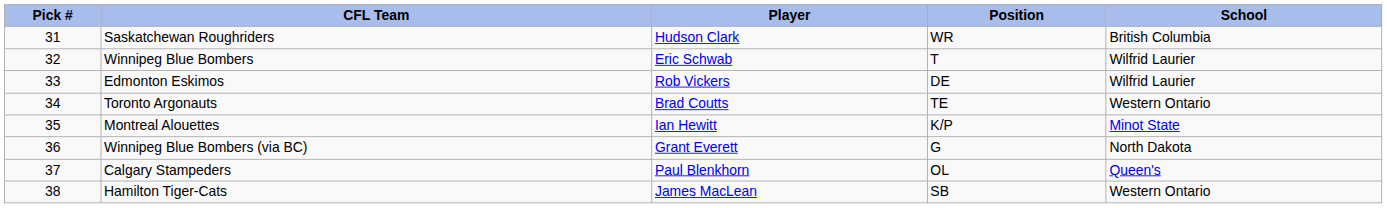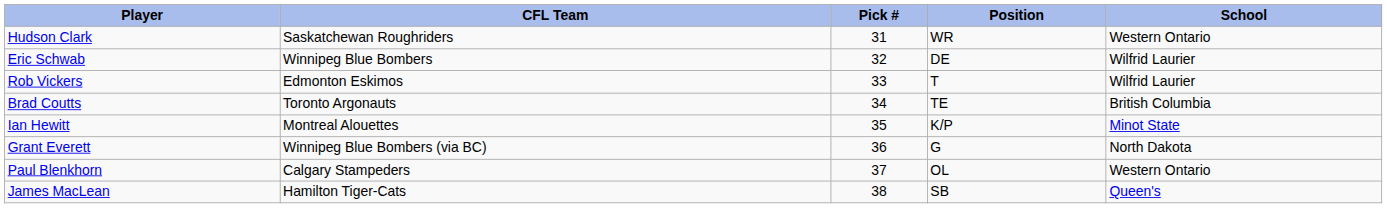columns swapped: Pick # <-> Player
Saskatchewan Roughriders | School: British Columbia -> Western Ontario
Winnipeg Blue Bombers | Position: T -> DE
Edmonton Eskimos | Position: DE -> T
Toronto Argonauts | School: Western Ontario -> British Columbia
Calgary Stampeders | School: Queen's -> Western Ontario
Hamilton Tiger-Cats | School: Western Ontario -> Queen's
